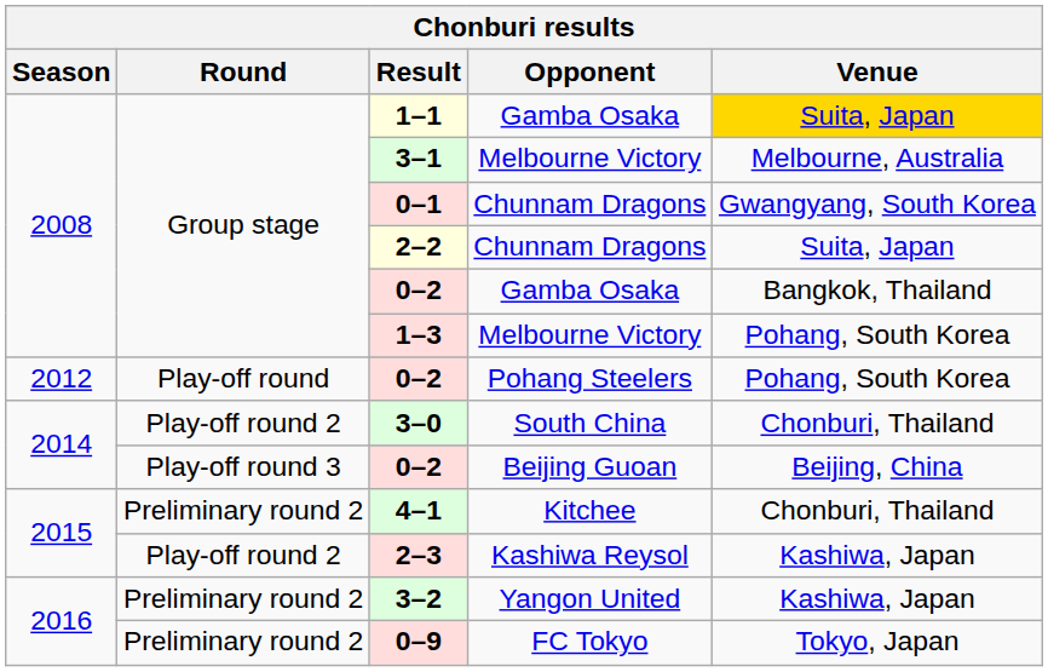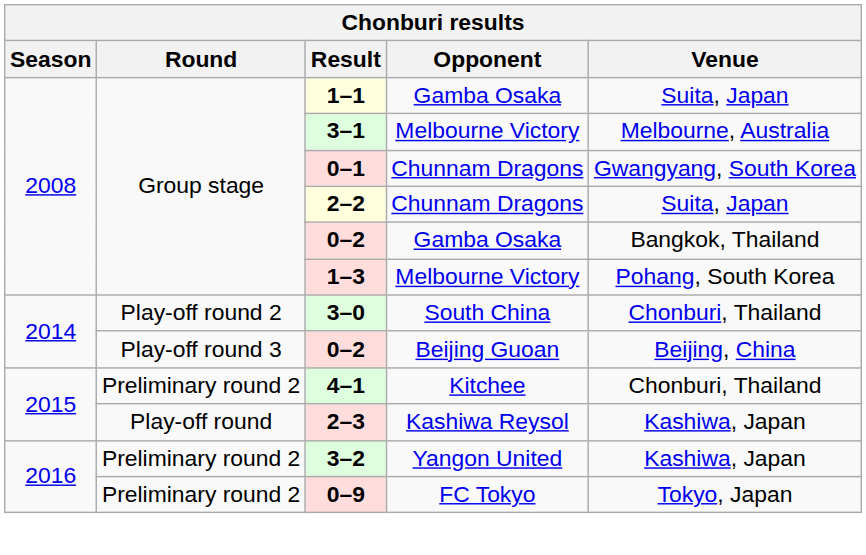1–1 | Venue: gold background -> no background
- row: 2012 | Play-off round | 0–2 | Pohang Steelers | Pohang, South Korea
2–3 | Round: Play-off round 2 -> Play-off round
